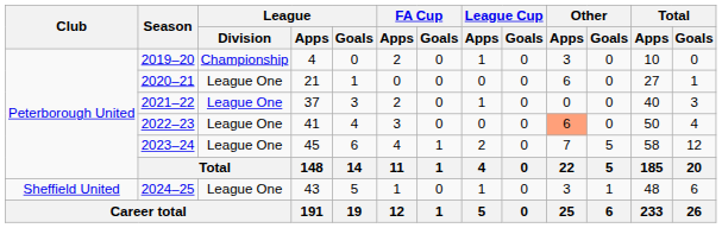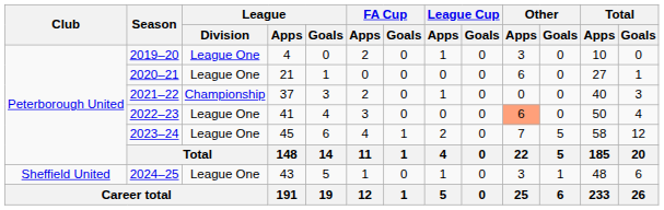2019–20 | League / Division: Championship -> League One
2021–22 | League / Division: League One -> Championship
